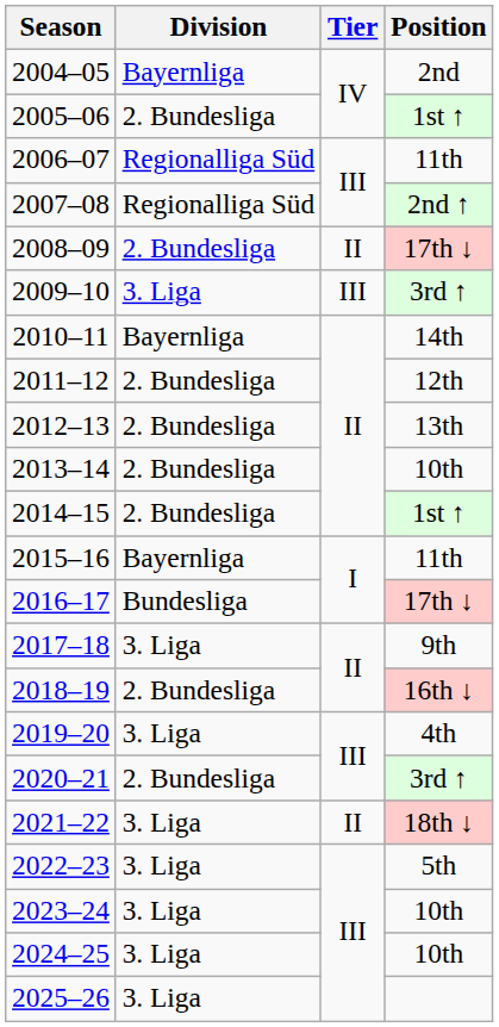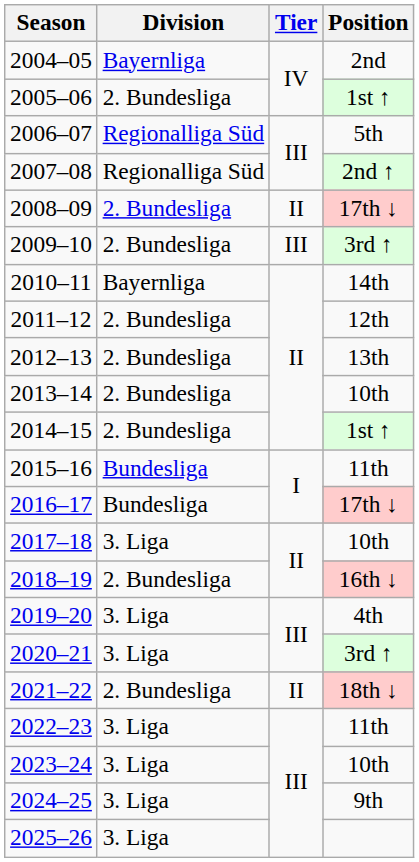2006–07 | Position: 11th -> 5th
2009–10 | Division: 3. Liga -> 2. Bundesliga
2015–16 | Division: Bayernliga -> Bundesliga
2017–18 | Position: 9th -> 10th
2020–21 | Division: 2. Bundesliga -> 3. Liga
2021–22 | Division: 3. Liga -> 2. Bundesliga
2022–23 | Position: 5th -> 11th
2024–25 | Position: 10th -> 9th
